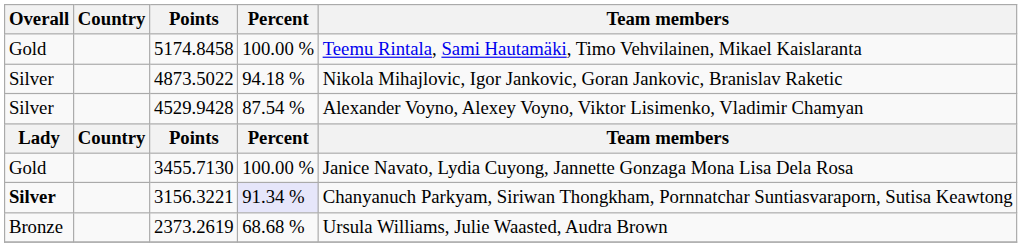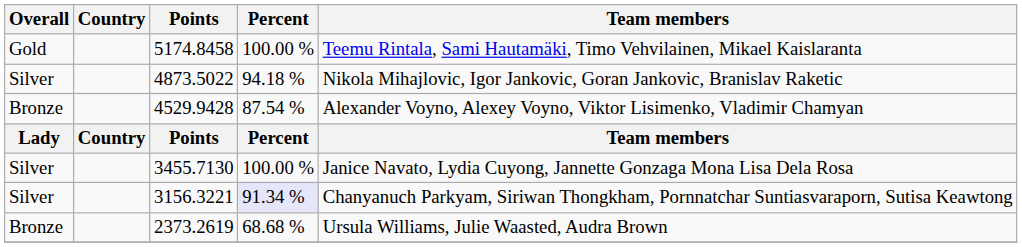4529.9428 | Overall: Silver -> Bronze
3455.7130 | Overall: Gold -> Silver
3156.3221 | Overall: bold -> normal
